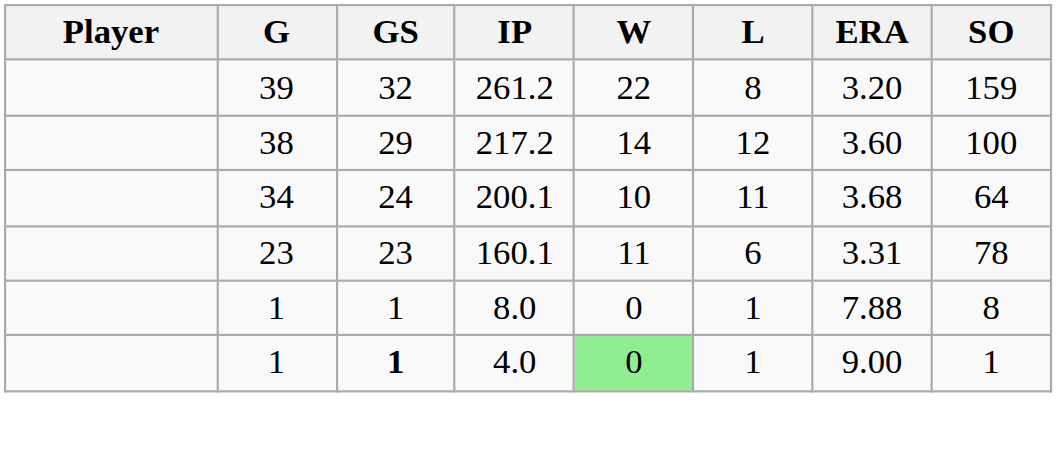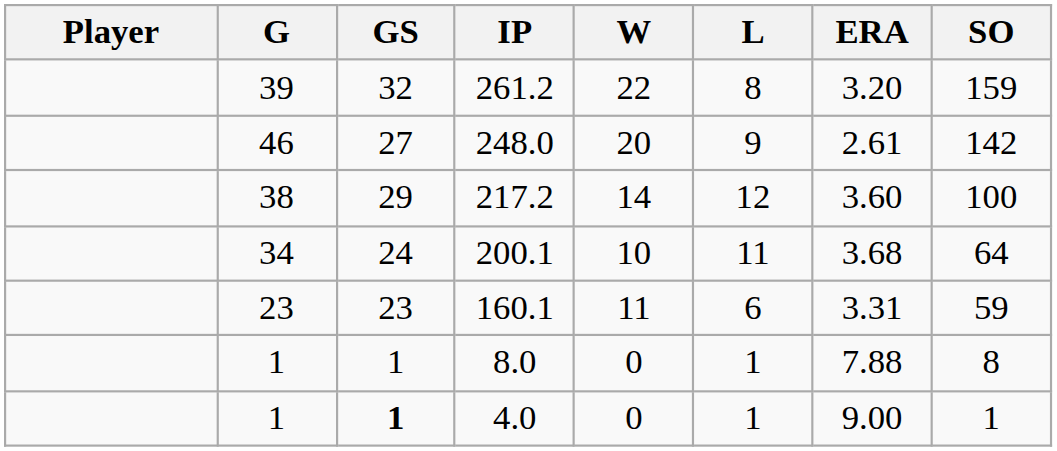+ row: 46 | 27 | 248.0 | 20 | 9 | 2.61 | 142
160.1 | SO: 78 -> 59
4.0 | W: lightgreen background -> no background
